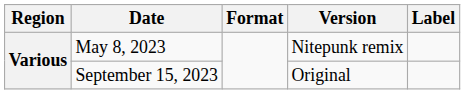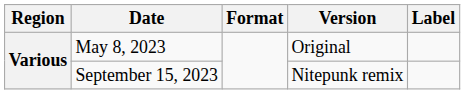May 8, 2023 | Version: Nitepunk remix -> Original
September 15, 2023 | Version: Original -> Nitepunk remix
